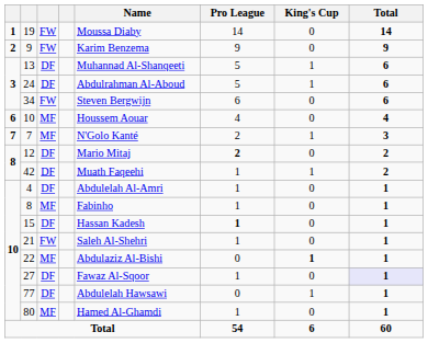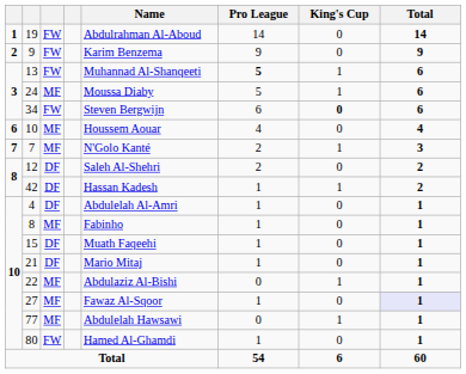19 | Name: Moussa Diaby -> Abdulrahman Al-Aboud
13 | column 3: DF -> FW
13 | Pro League: normal -> bold
24 | column 3: DF -> MF
24 | Name: Abdulrahman Al-Aboud -> Moussa Diaby
34 | King's Cup: normal -> bold
12 | Name: Mario Mitaj -> Saleh Al-Shehri
12 | Pro League: bold -> normal
42 | Name: Muath Faqeehi -> Hassan Kadesh
15 | Name: Hassan Kadesh -> Muath Faqeehi
15 | Pro League: bold -> normal
21 | column 3: FW -> DF
21 | Name: Saleh Al-Shehri -> Mario Mitaj
22 | King's Cup: bold -> normal
27 | column 3: DF -> MF
77 | column 3: DF -> MF
80 | column 3: MF -> FW
